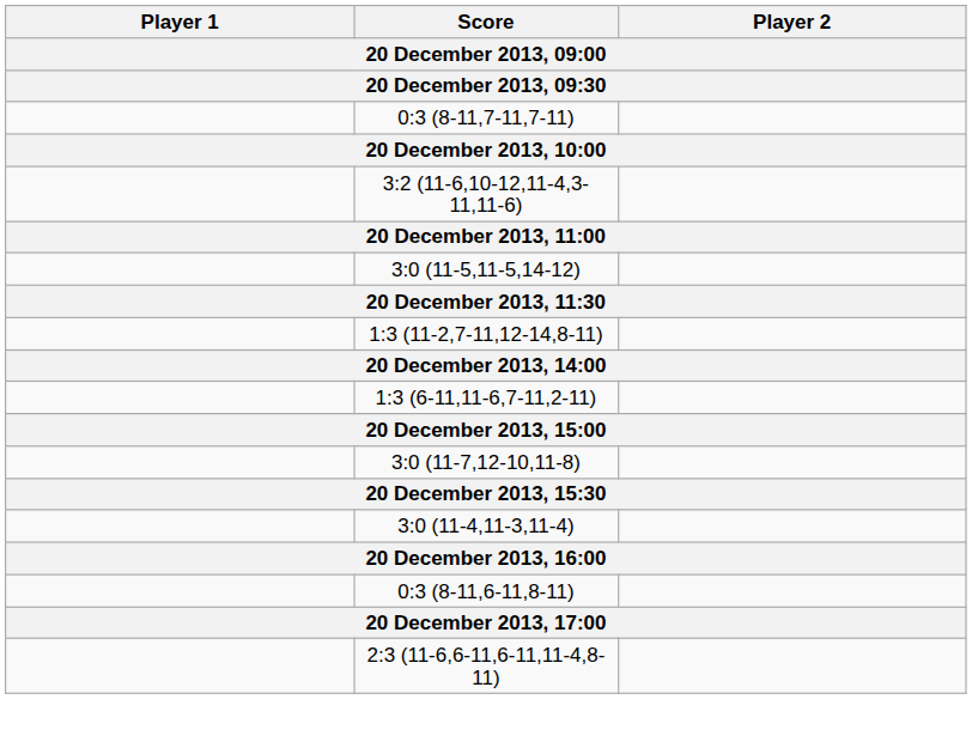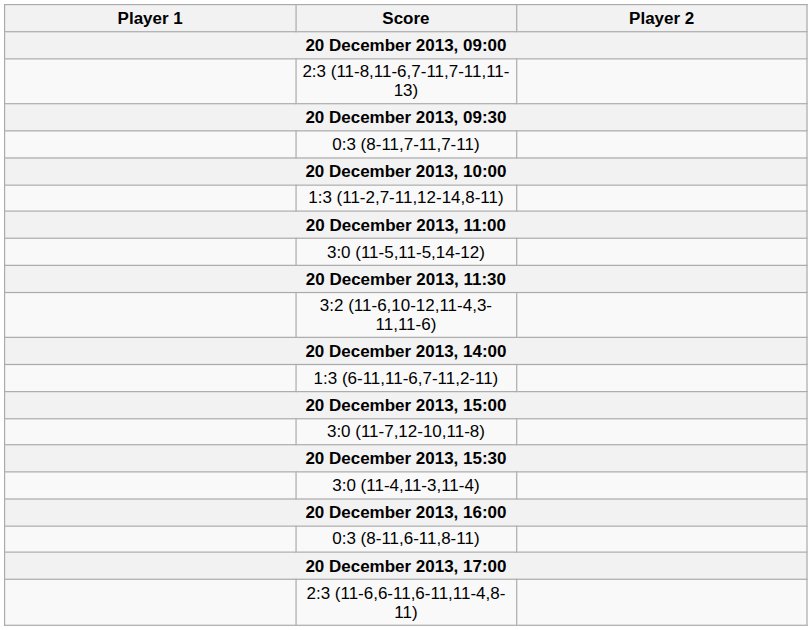+ row: 2:3 (11-8,11-6,7-11,7-11,11-13)
rows swapped: 1:3 (11-2,7-11,12-14,8-11) <-> 3:2 (11-6,10-12,11-4,3-11,11-6)
